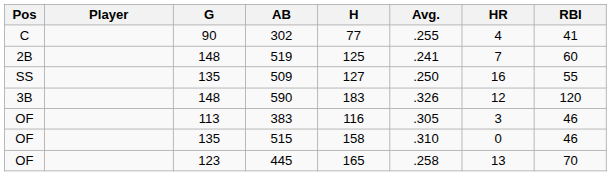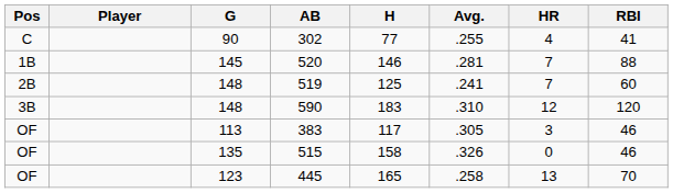+ row: 1B | 145 | 520 | 146 | .281 | 7 | 88
- row: SS | 135 | 509 | 127 | .250 | 16 | 55
590 | Avg.: .326 -> .310
383 | H: 116 -> 117
515 | Avg.: .310 -> .326
